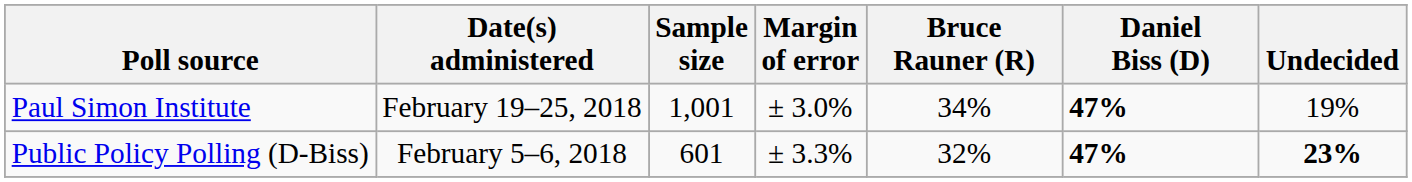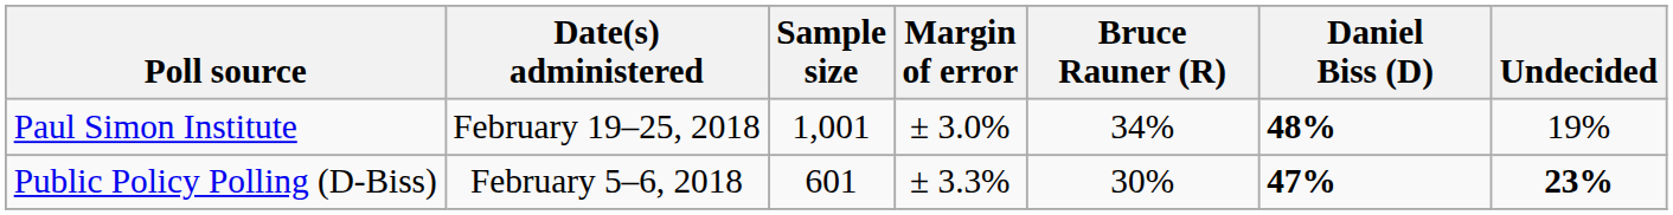Paul Simon Institute | Daniel Biss (D): 47% -> 48%
Public Policy Polling (D-Biss) | Bruce Rauner (R): 32% -> 30%
